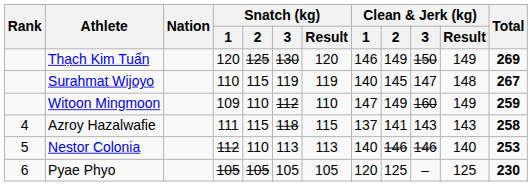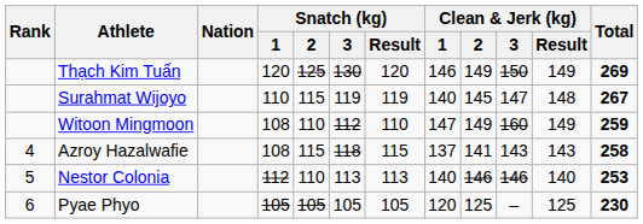Witoon Mingmoon | Snatch (kg) / 1: 109 -> 108
Azroy Hazalwafie | Snatch (kg) / 1: 111 -> 108
